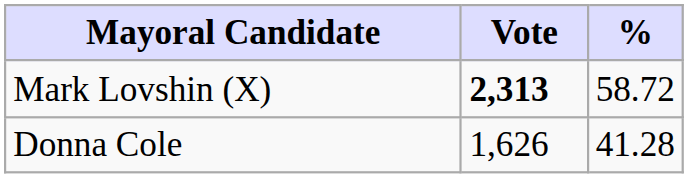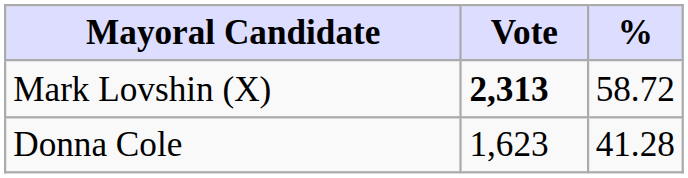Donna Cole | Vote: 1,626 -> 1,623
